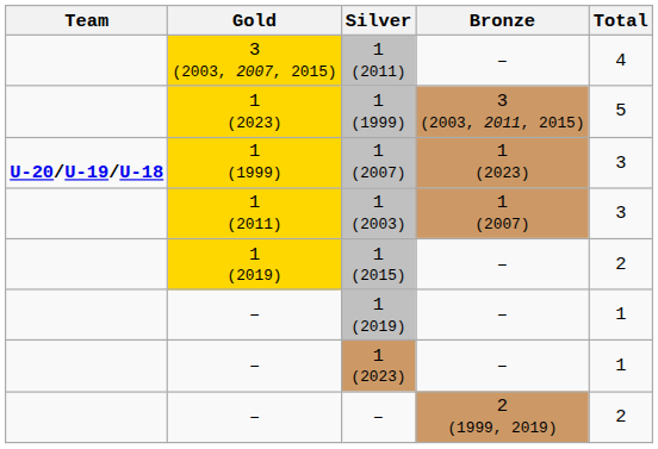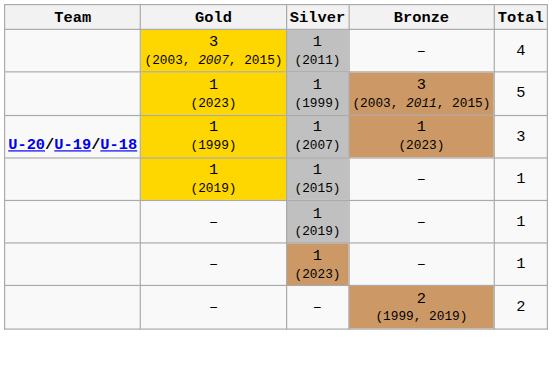- row: 1 (2011) | 1 (2003) | 1 (2007) | 3
1 (2015) | Total: 2 -> 1
